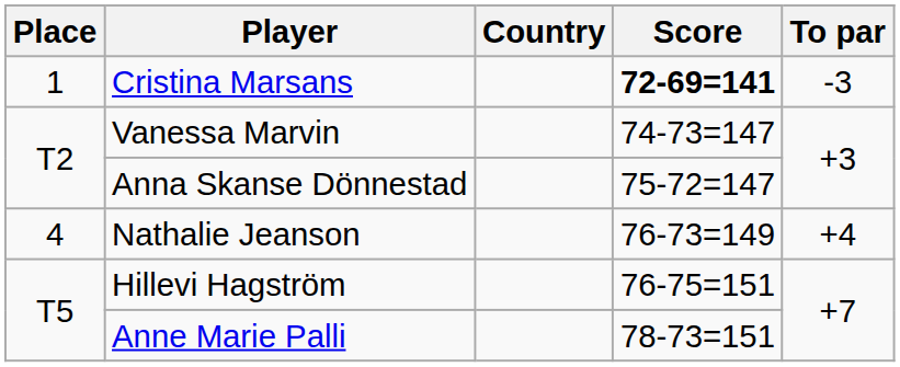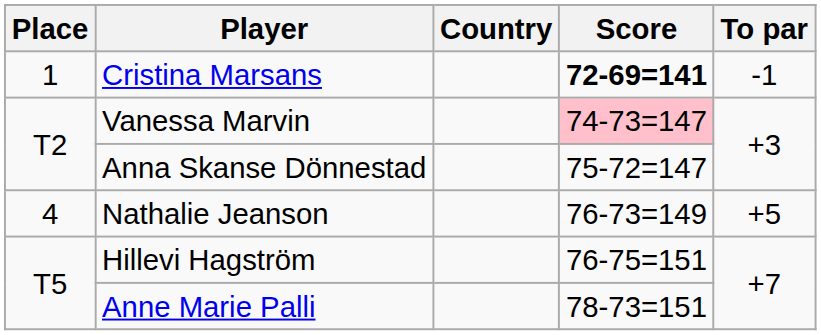Cristina Marsans | To par: -3 -> -1
Vanessa Marvin | Score: no background -> pink background
Nathalie Jeanson | To par: +4 -> +5
